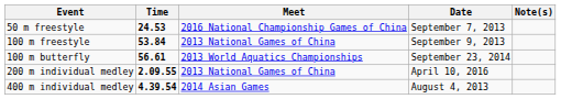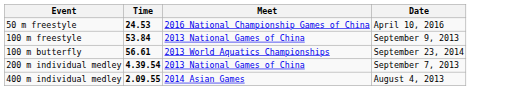- column: Note(s)
50 m freestyle | Date: September 7, 2013 -> April 10, 2016
200 m individual medley | Time: 2.09.55 -> 4.39.54
200 m individual medley | Date: April 10, 2016 -> September 7, 2013
400 m individual medley | Time: 4.39.54 -> 2.09.55
